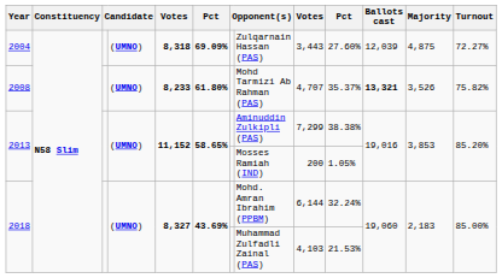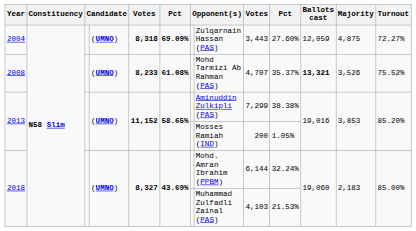2004 | Ballots cast: 12,039 -> 12,059
2008 | column 6: 61.80% -> 61.08%
2008 | Turnout: 75.82% -> 75.52%
